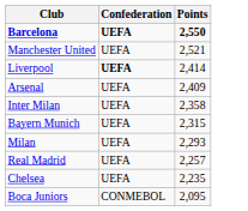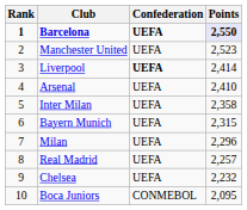+ column: Rank | 1 | 2 | 3 | 4 | 5 | 6 | 7 | 8 | 9 | 10
Barcelona | Points: no background -> lavender background
Manchester United | Points: 2,521 -> 2,523
Arsenal | Points: 2,409 -> 2,410
Milan | Points: 2,293 -> 2,296
Chelsea | Points: 2,235 -> 2,232
